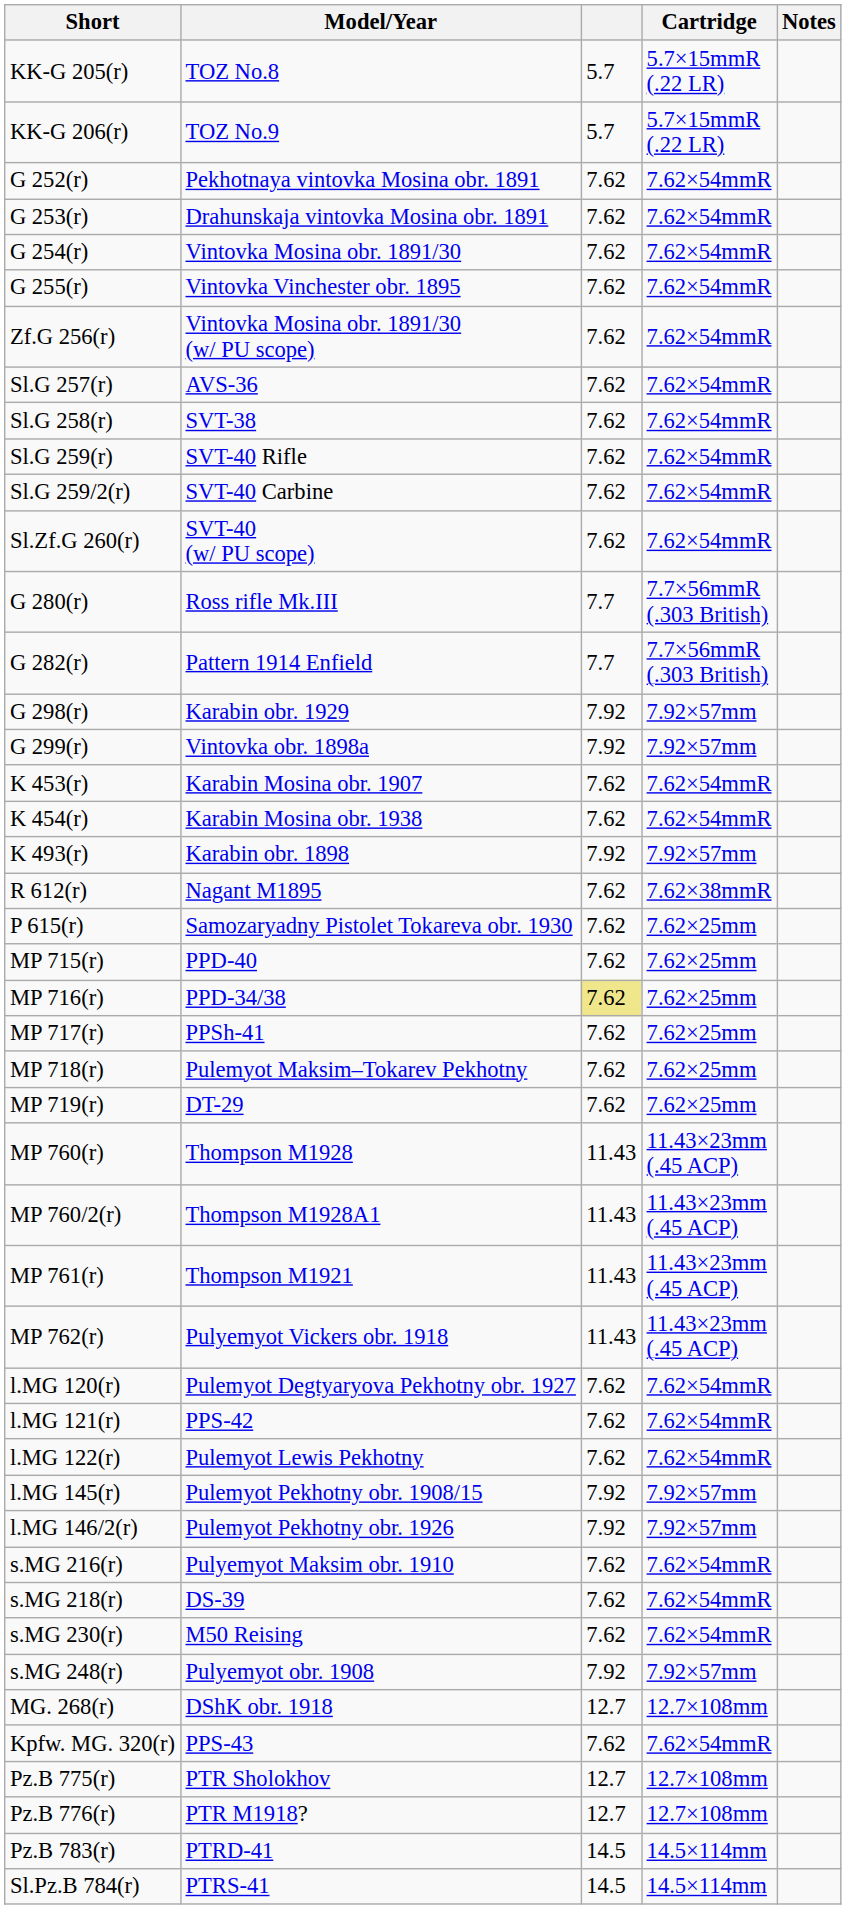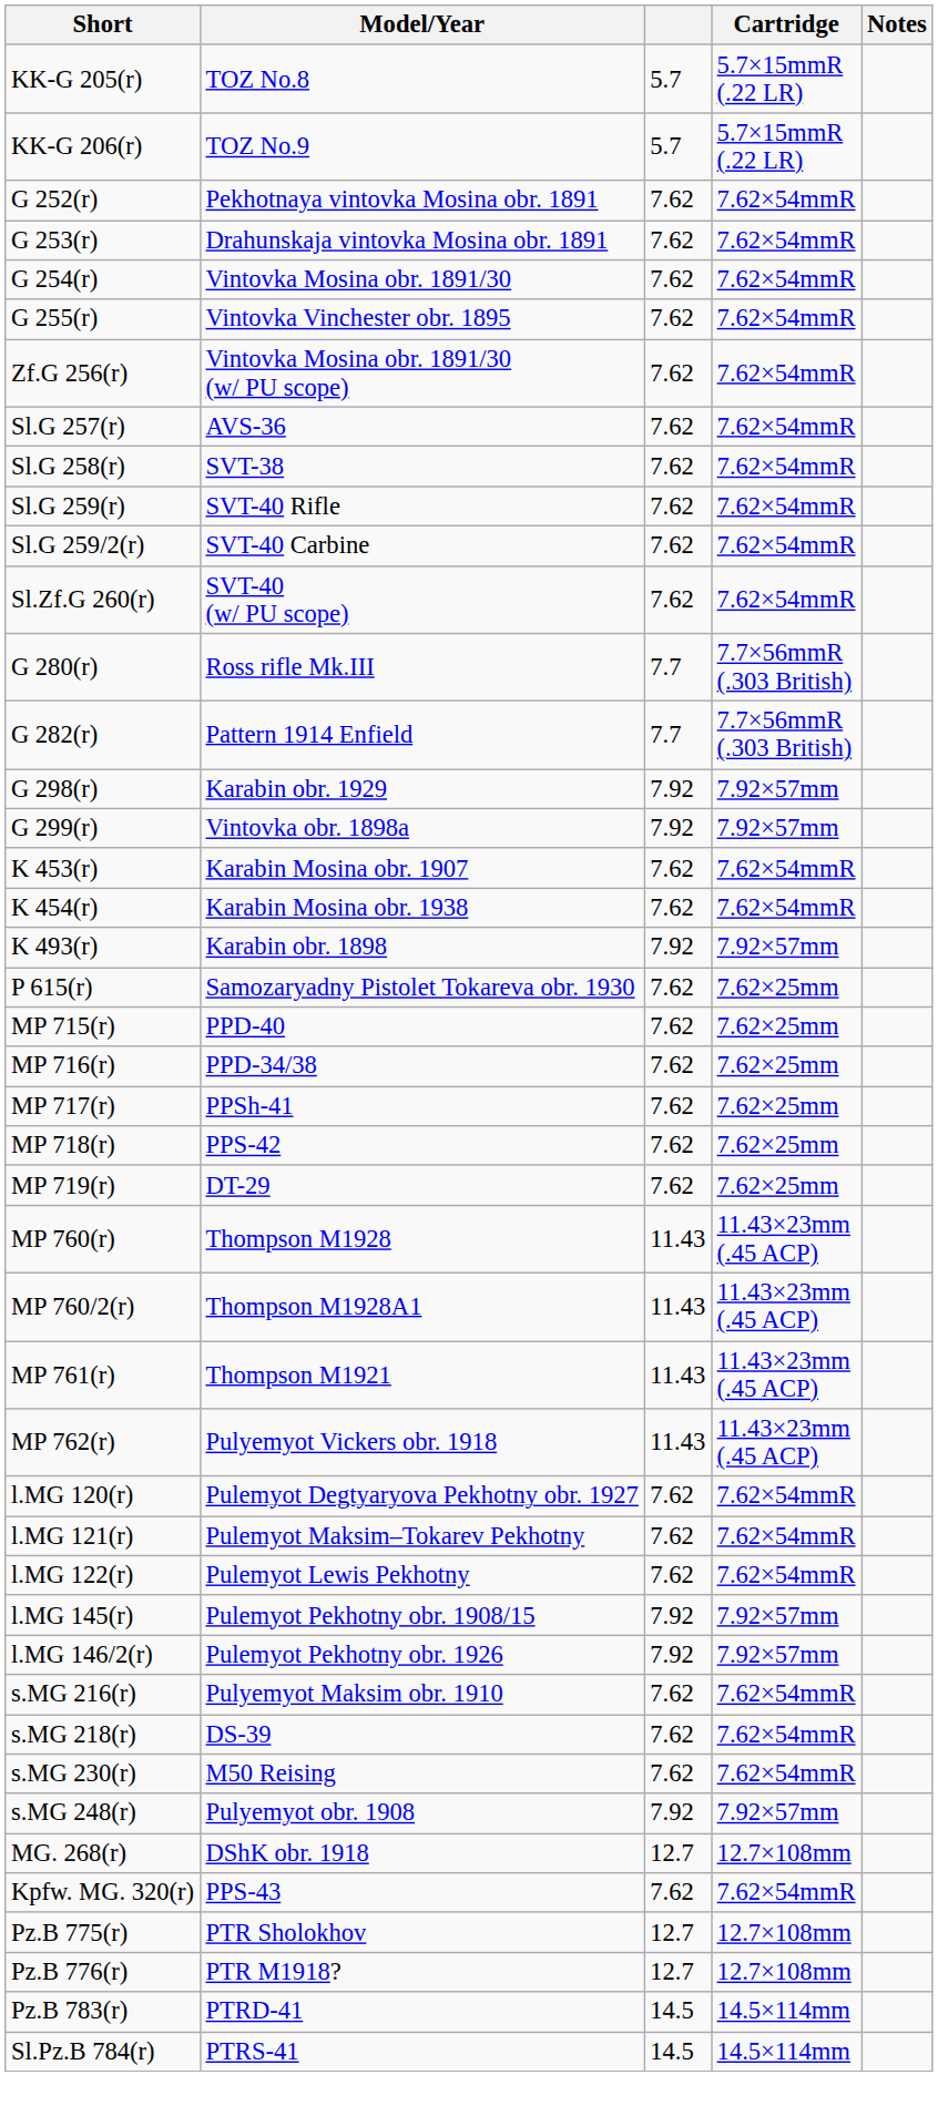- row: R 612(r) | Nagant M1895 | 7.62 | 7.62×38mmR
MP 716(r) | column 3: khaki background -> no background
MP 718(r) | Model/Year: Pulemyot Maksim–Tokarev Pekhotny -> PPS-42
l.MG 121(r) | Model/Year: PPS-42 -> Pulemyot Maksim–Tokarev Pekhotny
